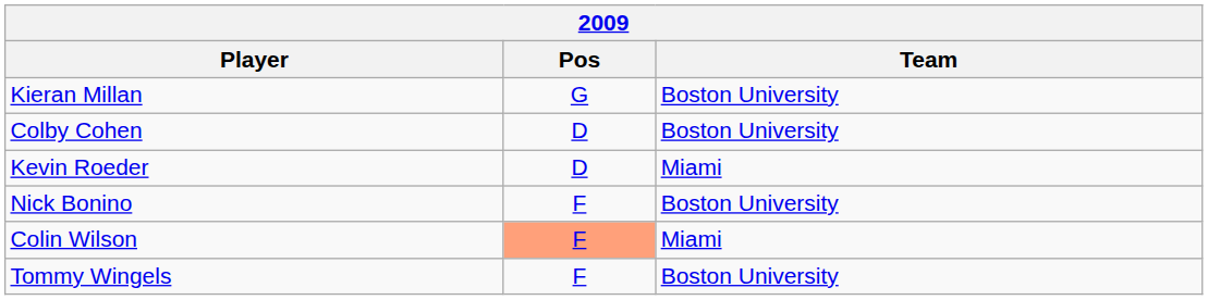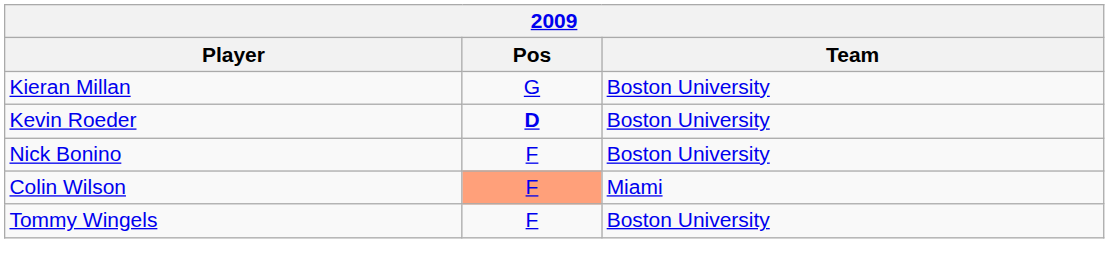- row: Colby Cohen | D | Boston University
Kevin Roeder | Pos: normal -> bold
Kevin Roeder | Team: Miami -> Boston University
